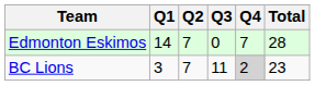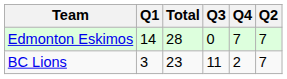columns swapped: Q2 <-> Total
BC Lions | Q4: lightgrey background -> no background
